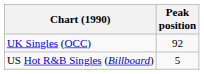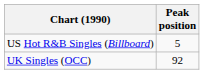rows swapped: UK Singles (OCC) <-> US Hot R&B Singles (Billboard)
